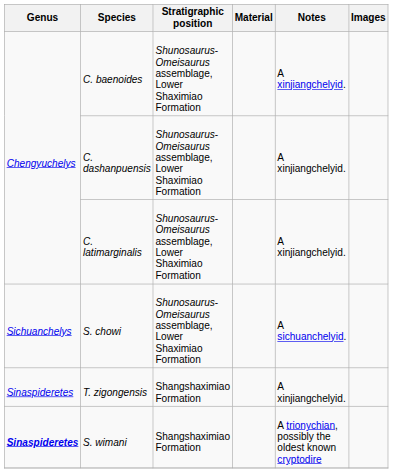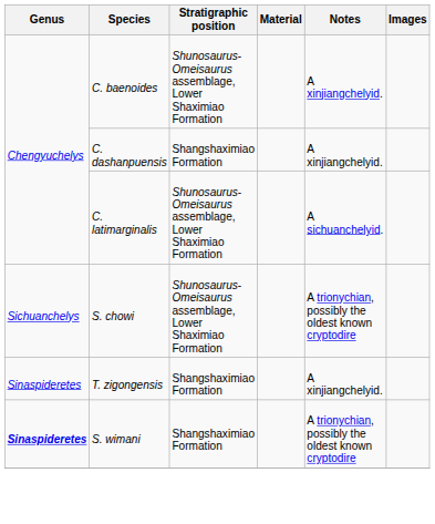C. dashanpuensis | Stratigraphic position: Shunosaurus-Omeisaurus assemblage, Lower Shaximiao Formation -> Shangshaximiao Formation
C. latimarginalis | Notes: A xinjiangchelyid. -> A sichuanchelyid.
S. chowi | Notes: A sichuanchelyid. -> A trionychian, possibly the oldest known cryptodire
